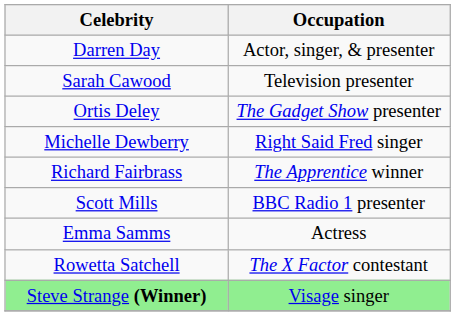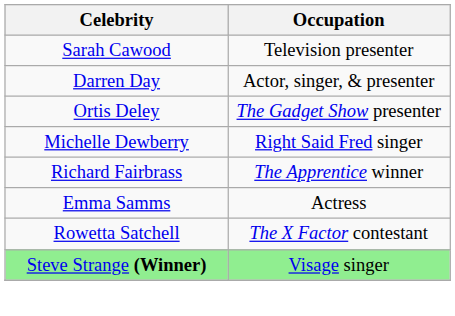rows swapped: Sarah Cawood <-> Darren Day
- row: Scott Mills | BBC Radio 1 presenter
